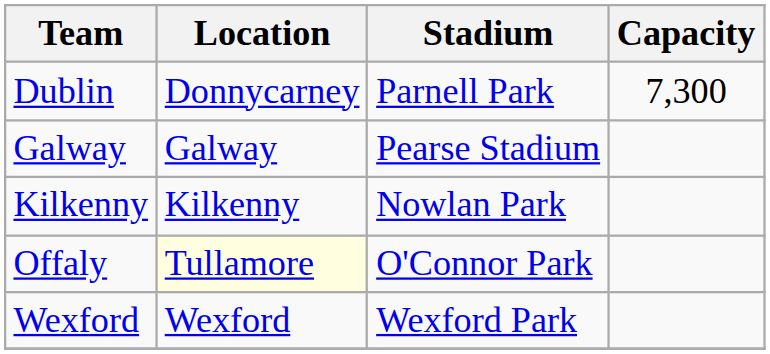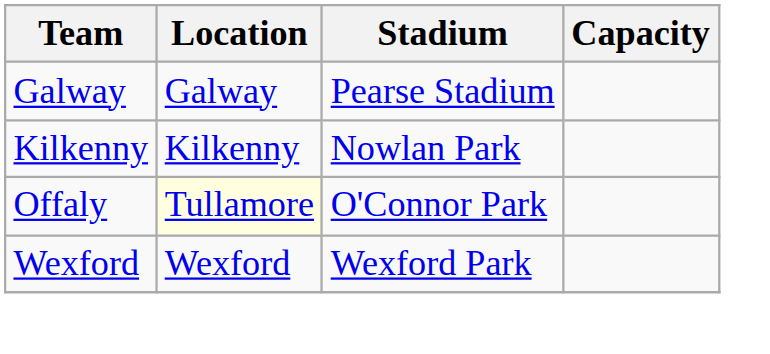- row: Dublin | Donnycarney | Parnell Park | 7,300
